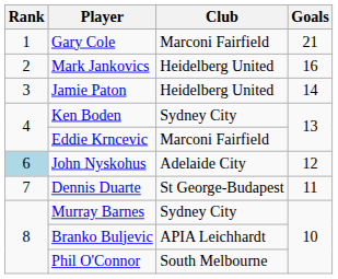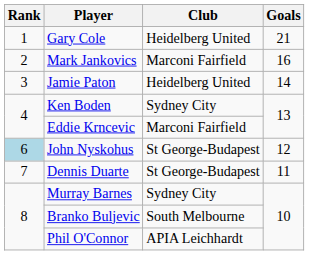Gary Cole | Club: Marconi Fairfield -> Heidelberg United
Mark Jankovics | Club: Heidelberg United -> Marconi Fairfield
John Nyskohus | Club: Adelaide City -> St George-Budapest
Branko Buljevic | Club: APIA Leichhardt -> South Melbourne
Phil O'Connor | Club: South Melbourne -> APIA Leichhardt
